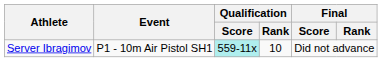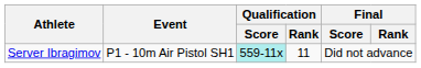Server Ibragimov | Qualification / Rank: 10 -> 11
